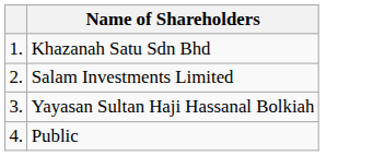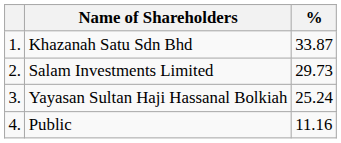+ column: % | 33.87 | 29.73 | 25.24 | 11.16
